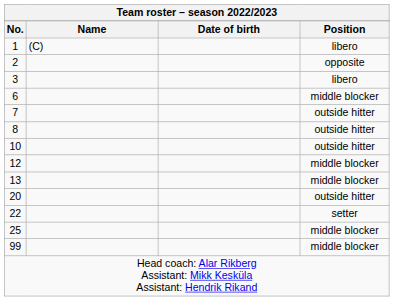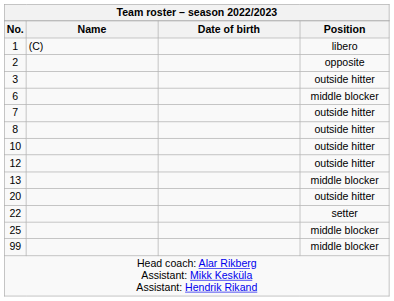3 | Position: libero -> outside hitter
12 | Position: middle blocker -> outside hitter
